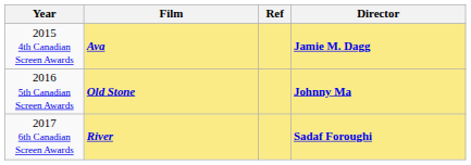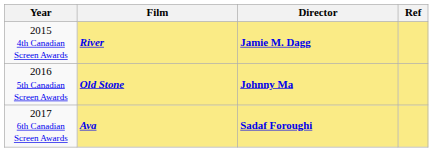columns swapped: Director <-> Ref
2015 4th Canadian Screen Awards | Film: Ava -> River
2017 6th Canadian Screen Awards | Film: River -> Ava
